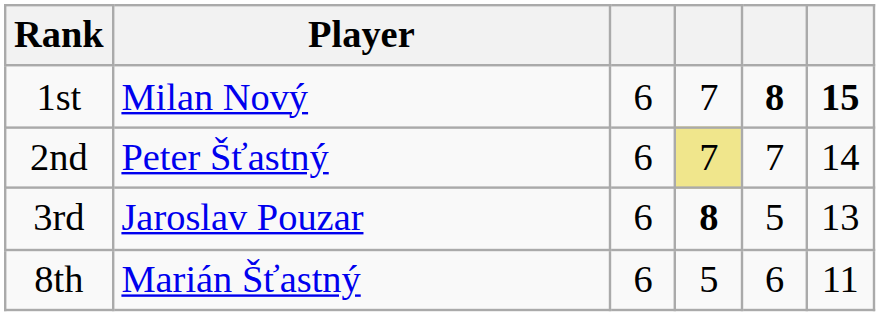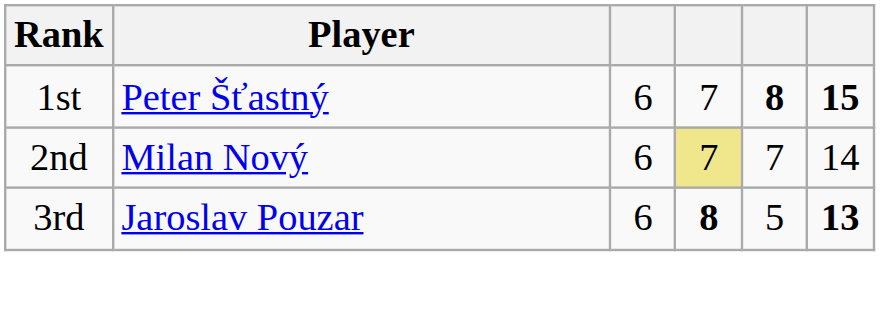1st | Player: Milan Nový -> Peter Šťastný
2nd | Player: Peter Šťastný -> Milan Nový
3rd | column 6: normal -> bold
- row: 8th | Marián Šťastný | 6 | 5 | 6 | 11
